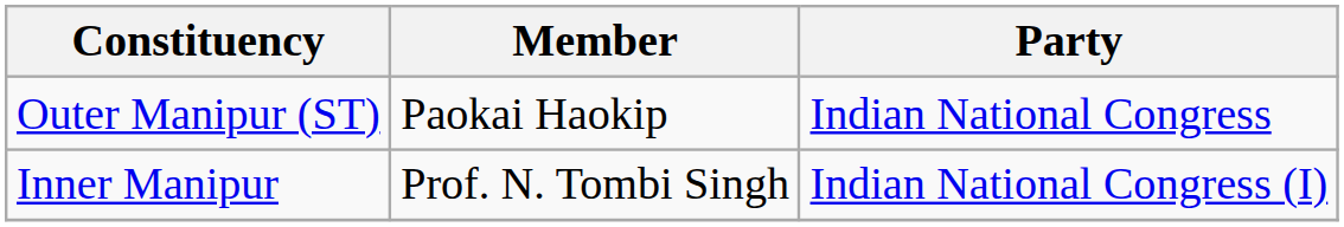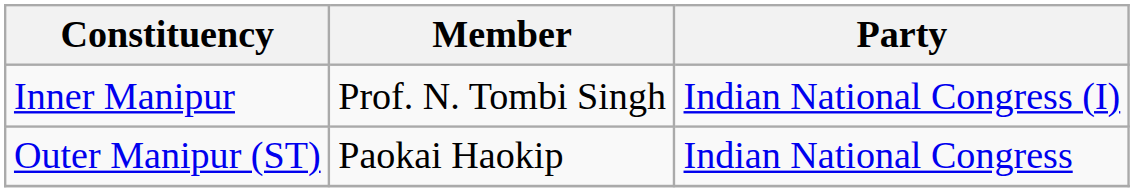rows swapped: Inner Manipur <-> Outer Manipur (ST)
